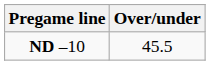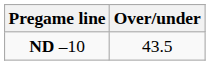ND –10 | Over/under: 45.5 -> 43.5
